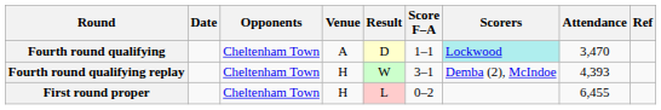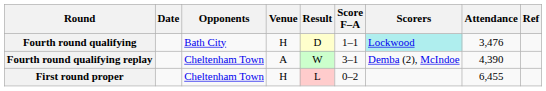Fourth round qualifying | Opponents: Cheltenham Town -> Bath City
Fourth round qualifying | Venue: A -> H
Fourth round qualifying | Attendance: 3,470 -> 3,476
Fourth round qualifying replay | Venue: H -> A
Fourth round qualifying replay | Attendance: 4,393 -> 4,390
